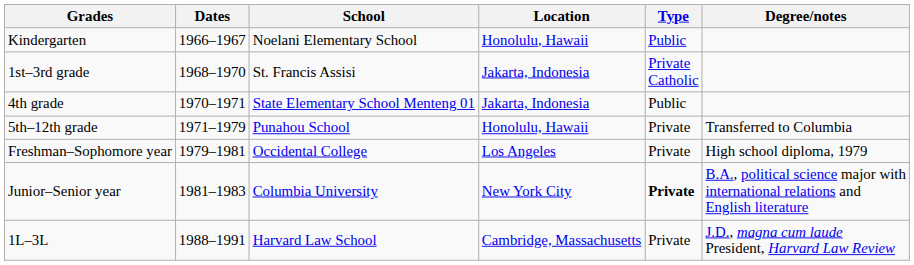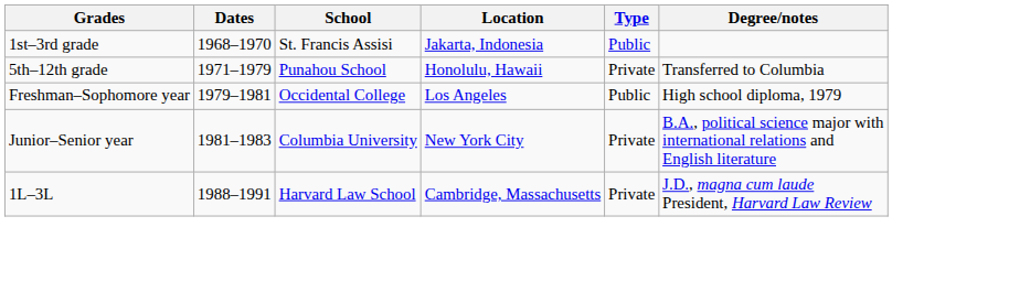- row: Kindergarten | 1966–1967 | Noelani Elementary School | Honolulu, Hawaii | Public
1st–3rd grade | Type: Private Catholic -> Public
- row: 4th grade | 1970–1971 | State Elementary School Menteng 01 | Jakarta, Indonesia | Public
Freshman–Sophomore year | Type: Private -> Public
Junior–Senior year | Type: bold -> normal
